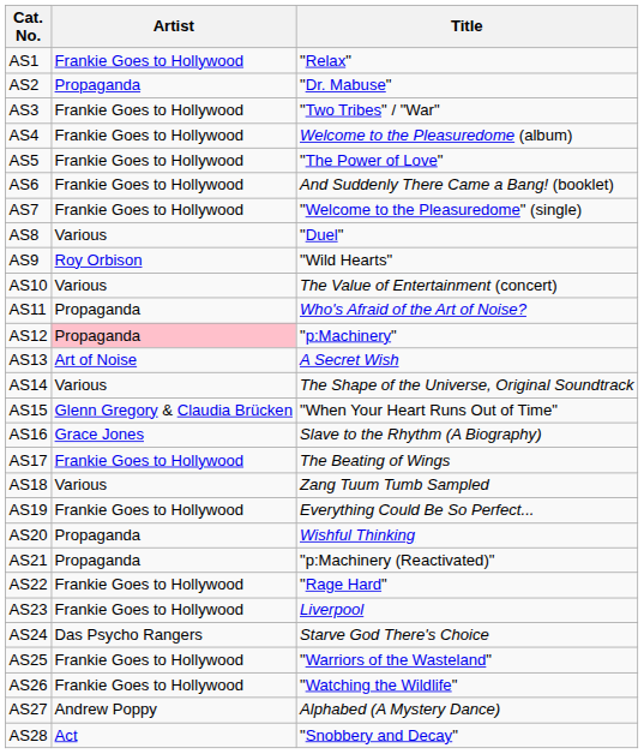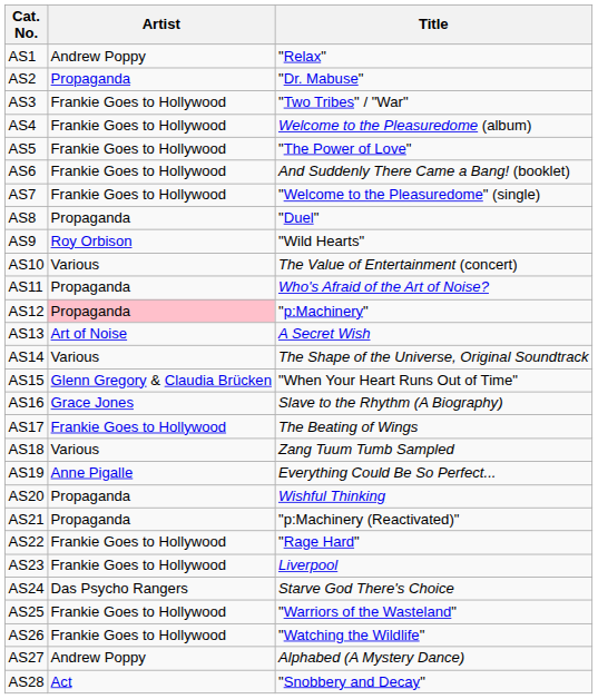AS1 | Artist: Frankie Goes to Hollywood -> Andrew Poppy
AS8 | Artist: Various -> Propaganda
AS19 | Artist: Frankie Goes to Hollywood -> Anne Pigalle
